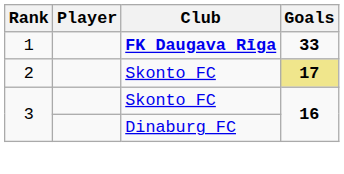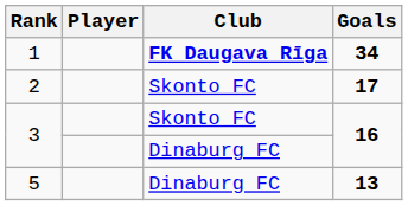1 | Goals: 33 -> 34
2 | Goals: khaki background -> no background
+ row: 5 | Dinaburg FC | 13
